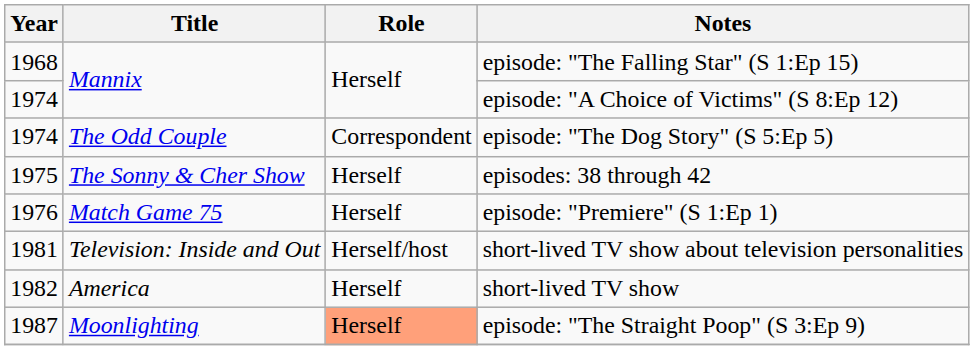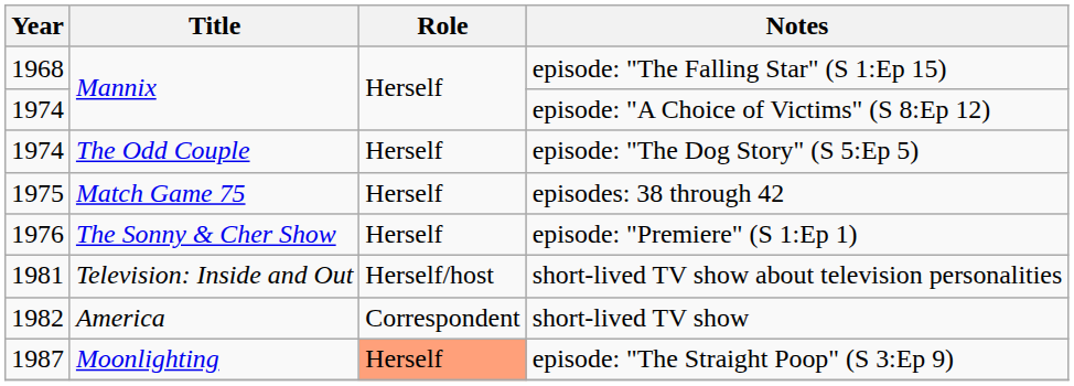episode: "The Dog Story" (S 5:Ep 5) | Role: Correspondent -> Herself
episodes: 38 through 42 | Title: The Sonny & Cher Show -> Match Game 75
episode: "Premiere" (S 1:Ep 1) | Title: Match Game 75 -> The Sonny & Cher Show
short-lived TV show | Role: Herself -> Correspondent
